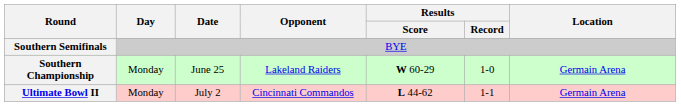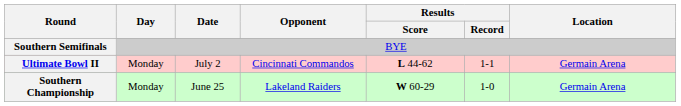rows swapped: Southern Championship <-> Ultimate Bowl II
